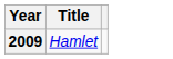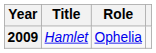+ column: Role | Ophelia
